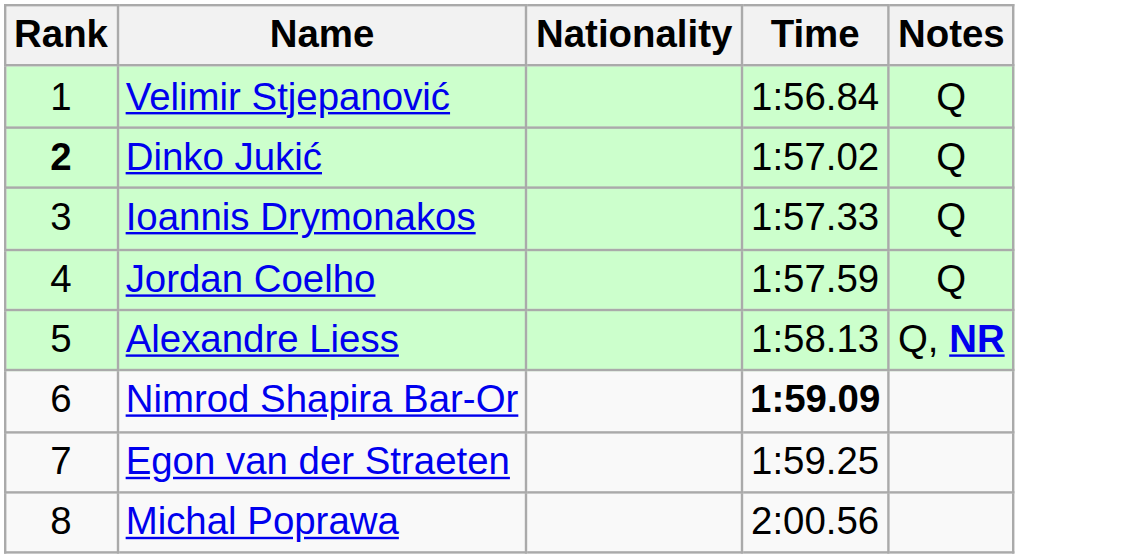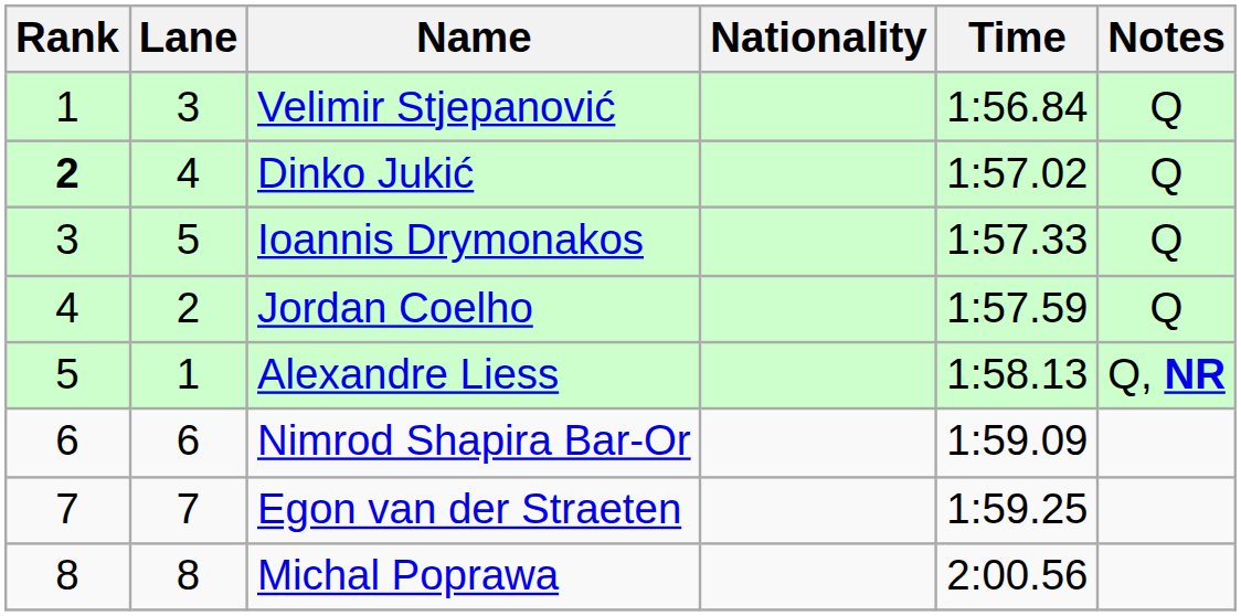+ column: Lane | 3 | 4 | 5 | 2 | 1 | 6 | 7 | 8
Nimrod Shapira Bar-Or | Time: bold -> normal
